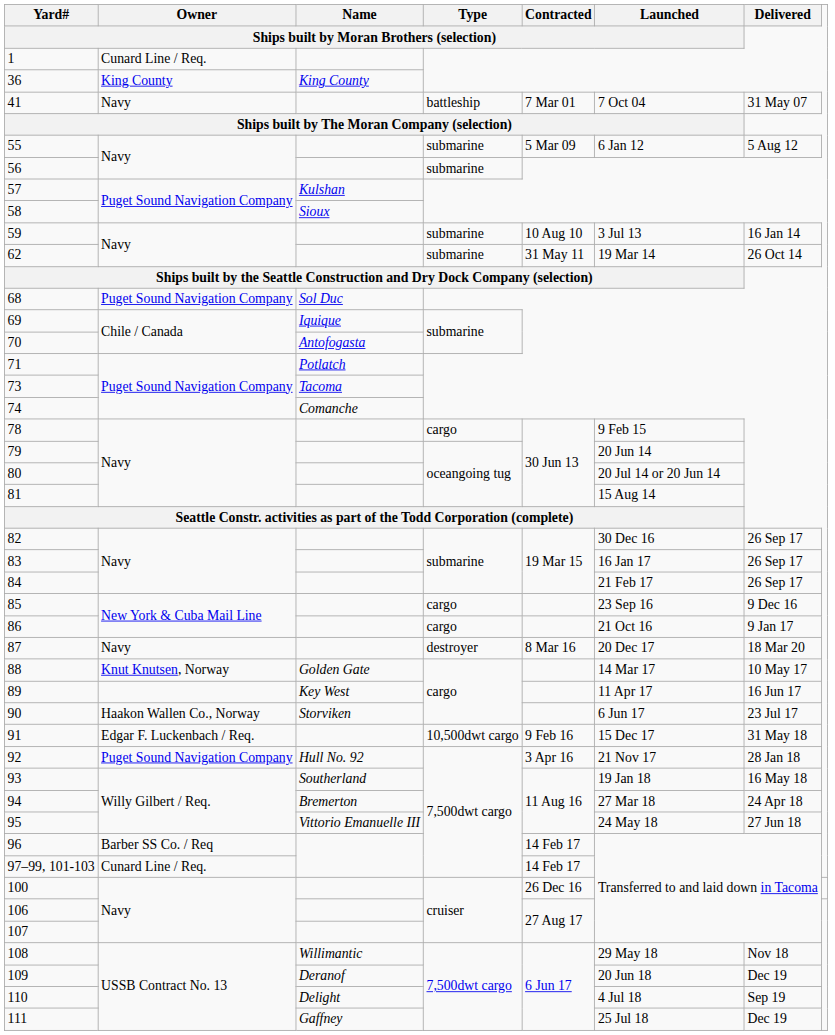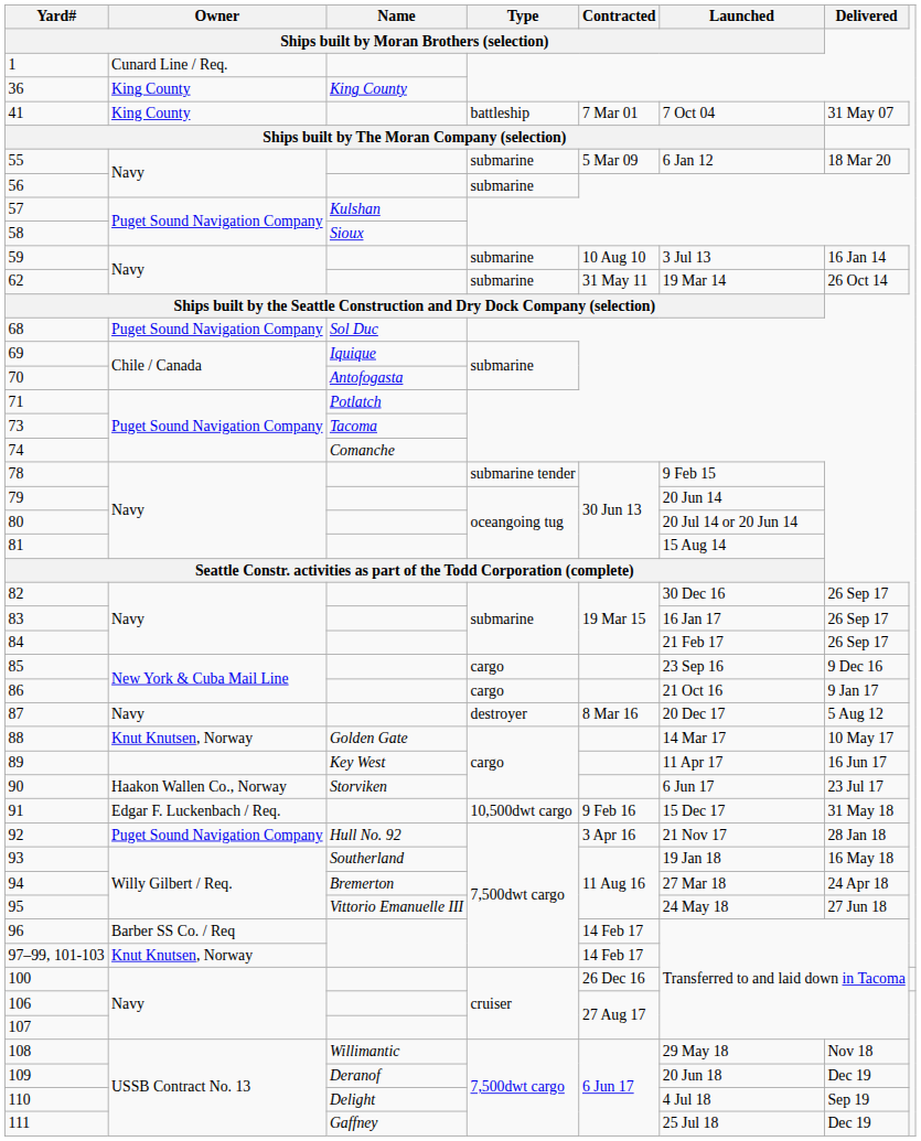41 | Owner / Ships built by Moran Brothers (selection): Navy -> King County
55 | Delivered: 5 Aug 12 -> 18 Mar 20
78 | Type / Ships built by Moran Brothers (selection): cargo -> submarine tender
87 | Delivered: 18 Mar 20 -> 5 Aug 12
97–99, 101-103 | Owner / Ships built by Moran Brothers (selection): Cunard Line / Req. -> Knut Knutsen, Norway
